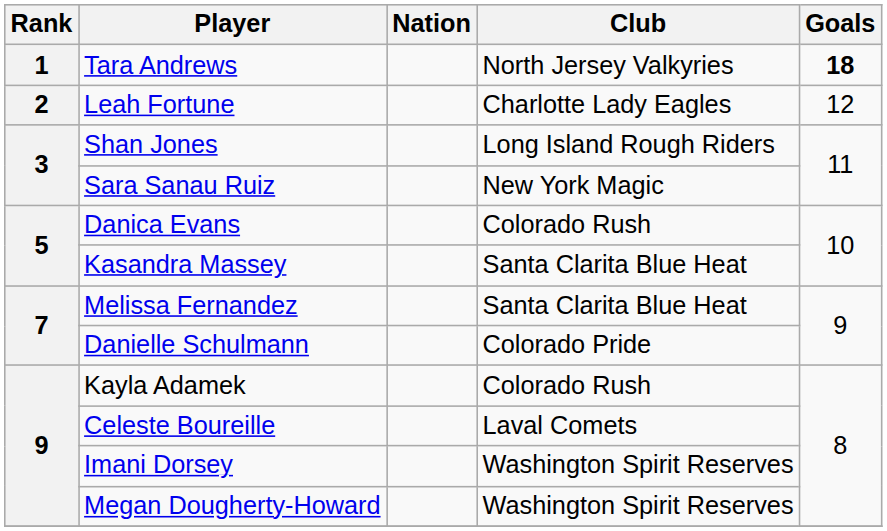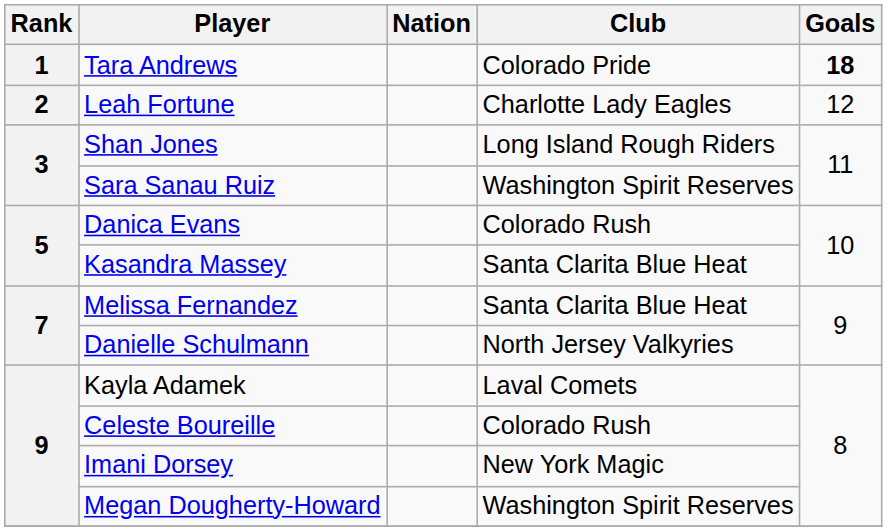Tara Andrews | Club: North Jersey Valkyries -> Colorado Pride
Sara Sanau Ruiz | Club: New York Magic -> Washington Spirit Reserves
Danielle Schulmann | Club: Colorado Pride -> North Jersey Valkyries
Kayla Adamek | Club: Colorado Rush -> Laval Comets
Celeste Boureille | Club: Laval Comets -> Colorado Rush
Imani Dorsey | Club: Washington Spirit Reserves -> New York Magic
